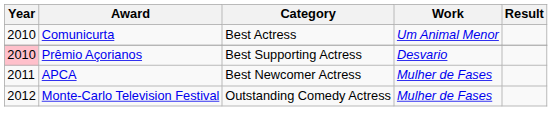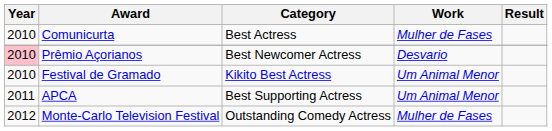Comunicurta | Work: Um Animal Menor -> Mulher de Fases
Prêmio Açorianos | Category: Best Supporting Actress -> Best Newcomer Actress
+ row: 2010 | Festival de Gramado | Kikito Best Actress | Um Animal Menor
APCA | Category: Best Newcomer Actress -> Best Supporting Actress
APCA | Work: Mulher de Fases -> Um Animal Menor
